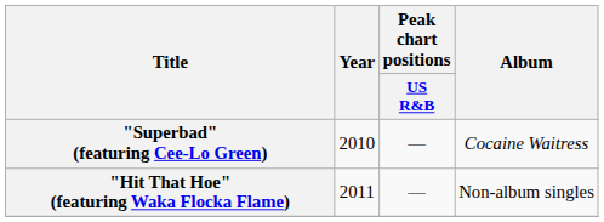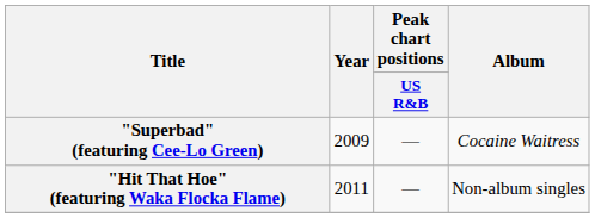"Superbad" (featuring Cee-Lo Green) | Year: 2010 -> 2009
